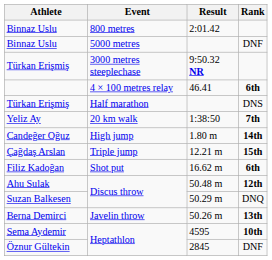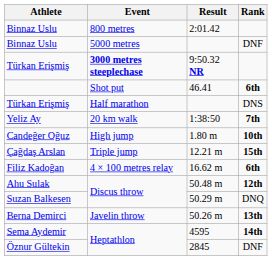9:50.32 NR | Event: normal -> bold
46.41 | Event: 4 × 100 metres relay -> Shot put
1.80 m | Rank: 14th -> 10th
16.62 m | Event: Shot put -> 4 × 100 metres relay
4595 | Rank: 10th -> 14th
